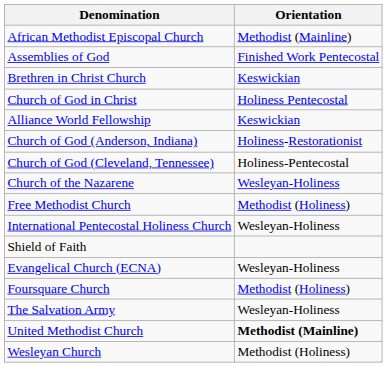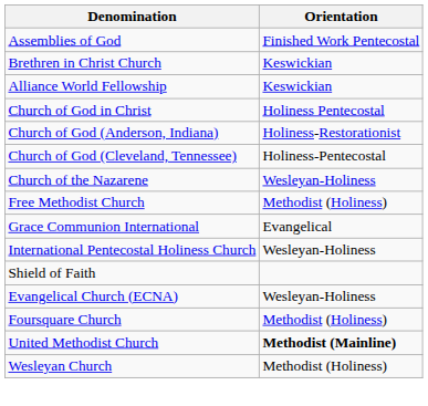- row: African Methodist Episcopal Church | Methodist (Mainline)
rows swapped: Alliance World Fellowship <-> Church of God in Christ
+ row: Grace Communion International | Evangelical
- row: The Salvation Army | Wesleyan-Holiness
